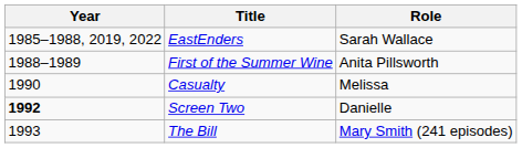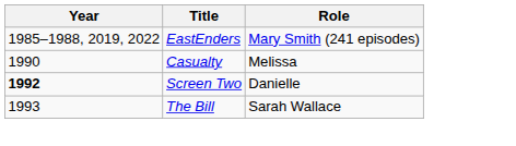EastEnders | Role: Sarah Wallace -> Mary Smith (241 episodes)
- row: 1988–1989 | First of the Summer Wine | Anita Pillsworth
The Bill | Role: Mary Smith (241 episodes) -> Sarah Wallace
